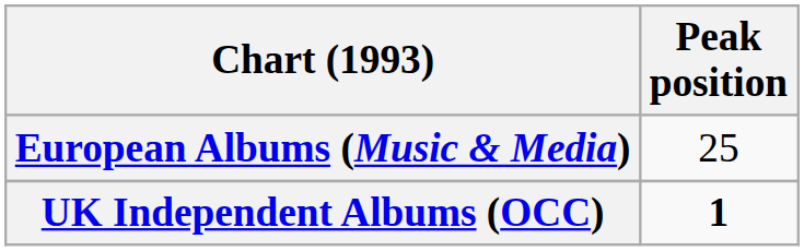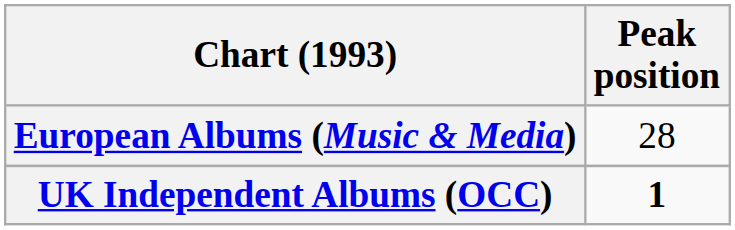European Albums (Music & Media) | Peak position: 25 -> 28
